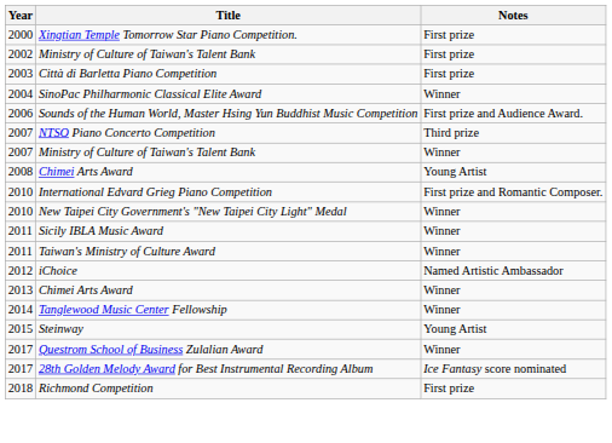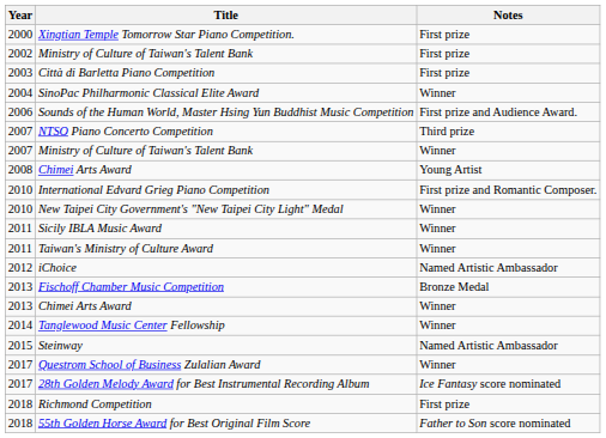+ row: 2013 | Fischoff Chamber Music Competition | Bronze Medal
Steinway | Notes: Young Artist -> Named Artistic Ambassador
+ row: 2018 | 55th Golden Horse Award for Best Original Film Score | Father to Son score nominated
